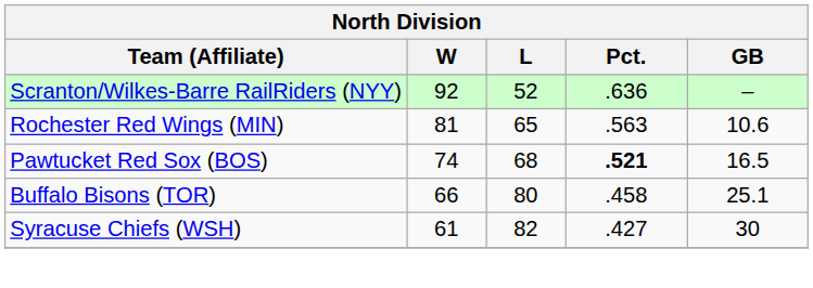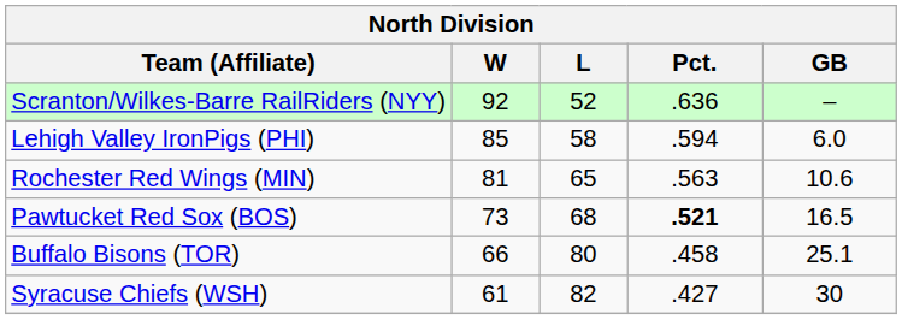+ row: Lehigh Valley IronPigs (PHI) | 85 | 58 | .594 | 6.0
Pawtucket Red Sox (BOS) | W: 74 -> 73
